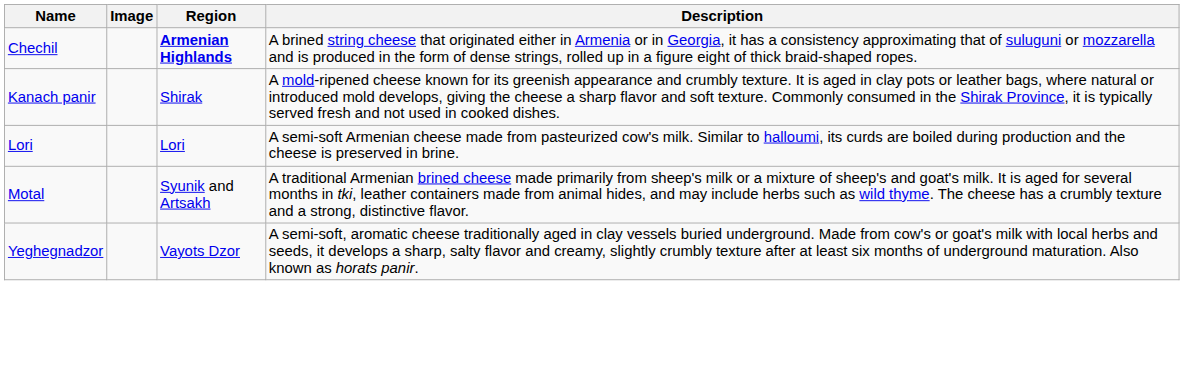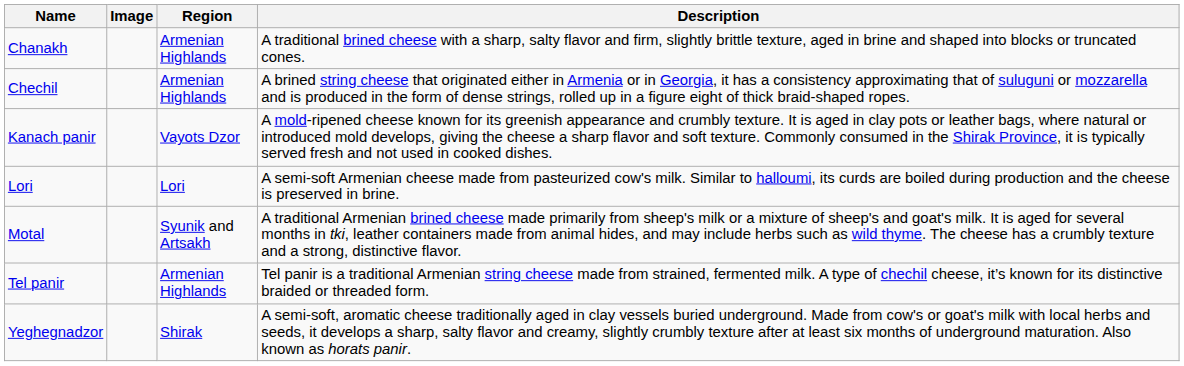+ row: Chanakh | Armenian Highlands | A traditional brined cheese with a sharp, salty flavor and firm, slightly brittle texture, aged in brine and shaped into blocks or truncated cones.
Chechil | Region: bold -> normal
Kanach panir | Region: Shirak -> Vayots Dzor
+ row: Tel panir | Armenian Highlands | Tel panir is a traditional Armenian string cheese made from strained, fermented milk. A type of chechil cheese, it’s known for its distinctive braided or threaded form.
Yeghegnadzor | Region: Vayots Dzor -> Shirak
